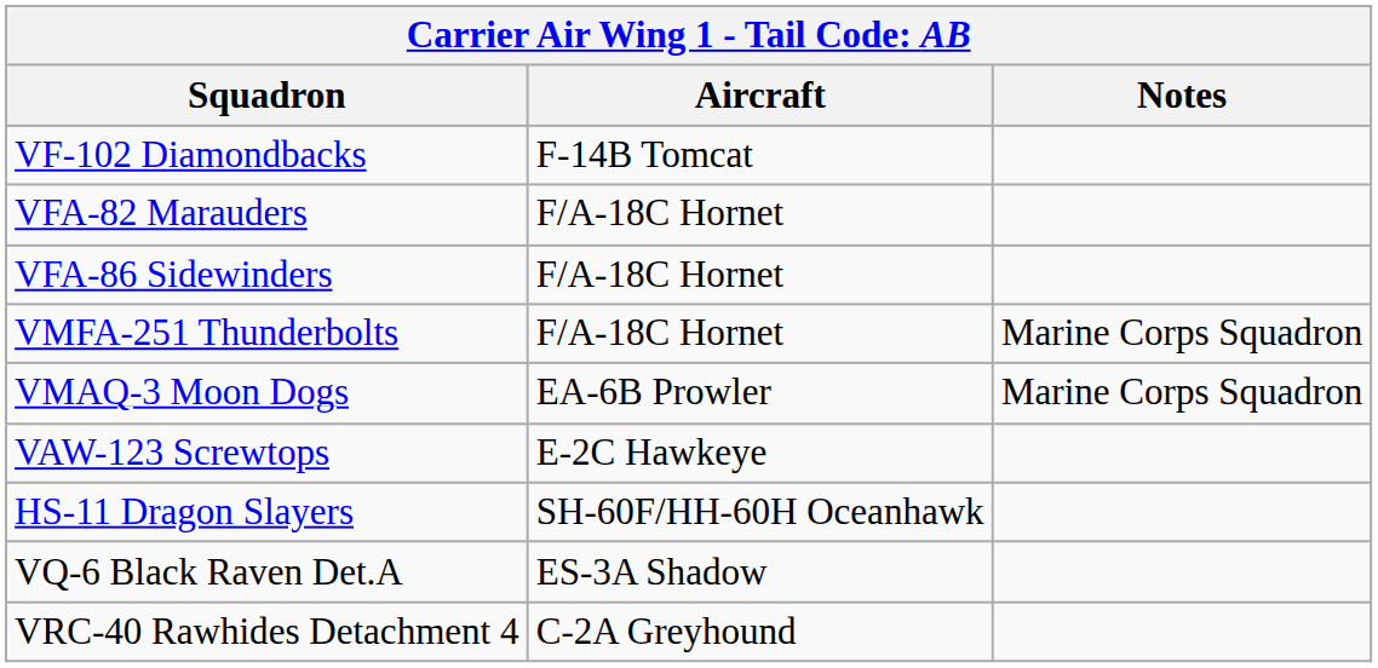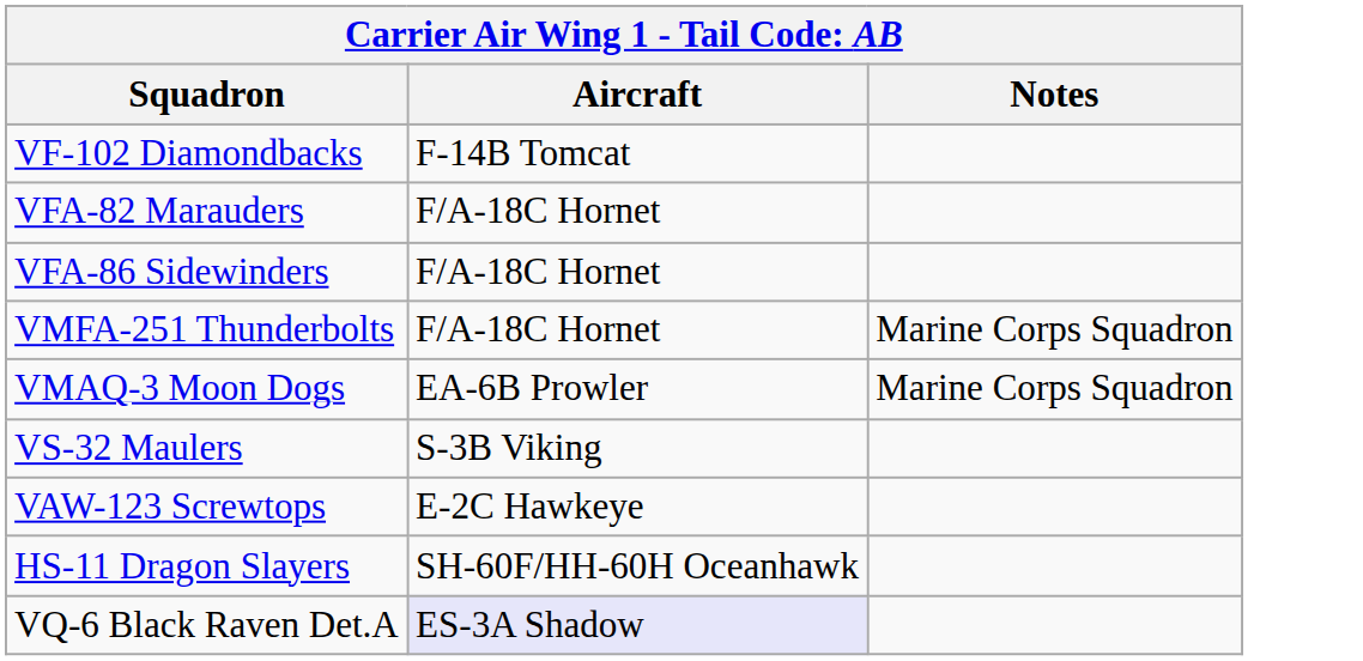+ row: VS-32 Maulers | S-3B Viking
VQ-6 Black Raven Det.A | Aircraft: no background -> lavender background
- row: VRC-40 Rawhides Detachment 4 | C-2A Greyhound
